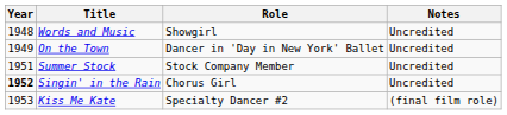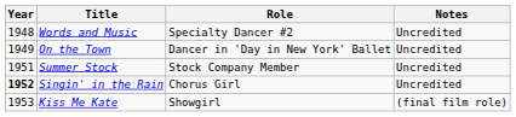Words and Music | Role: Showgirl -> Specialty Dancer #2
Kiss Me Kate | Role: Specialty Dancer #2 -> Showgirl
